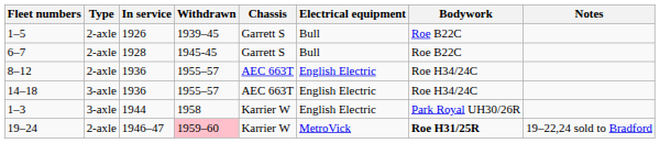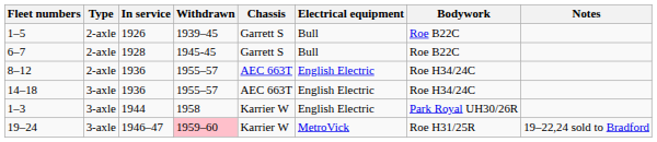19–24 | Type: 2-axle -> 3-axle
19–24 | Bodywork: bold -> normal
